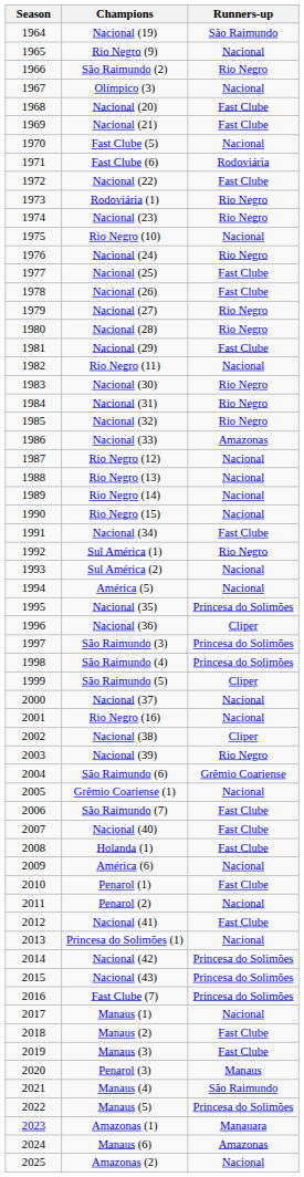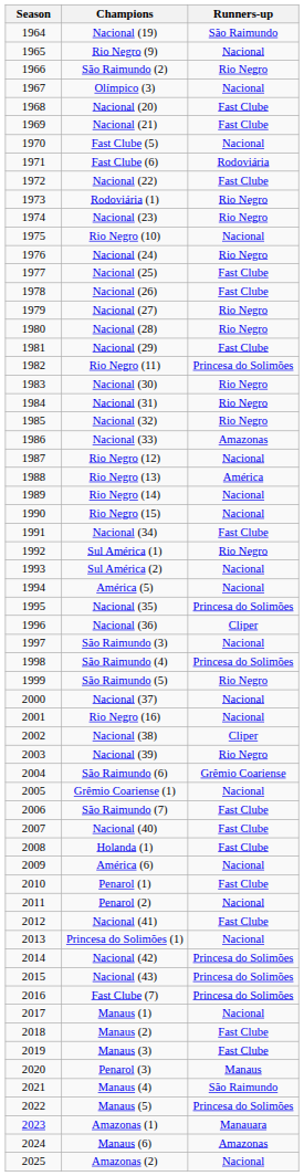Rio Negro (11) | Runners-up: Nacional -> Princesa do Solimões
Rio Negro (13) | Runners-up: Nacional -> América
São Raimundo (3) | Runners-up: Princesa do Solimões -> Nacional
São Raimundo (5) | Runners-up: Cliper -> Rio Negro
